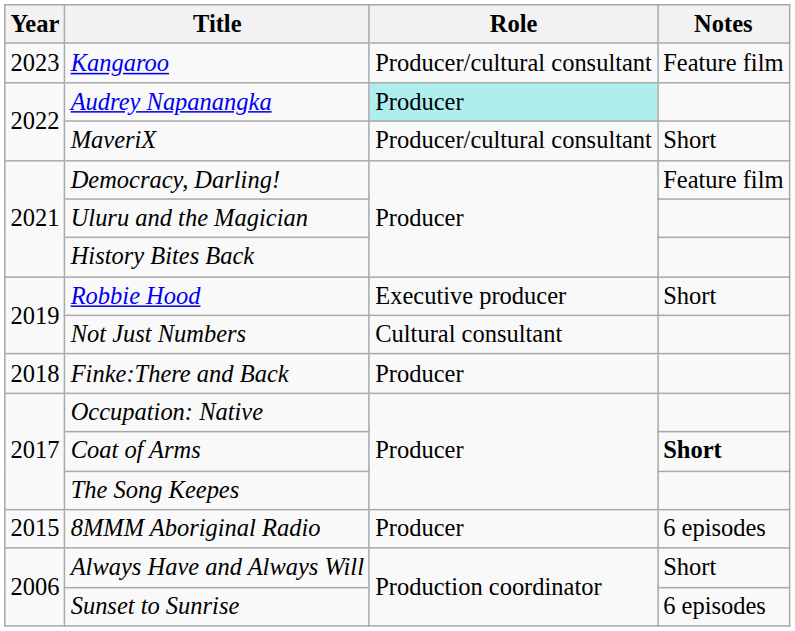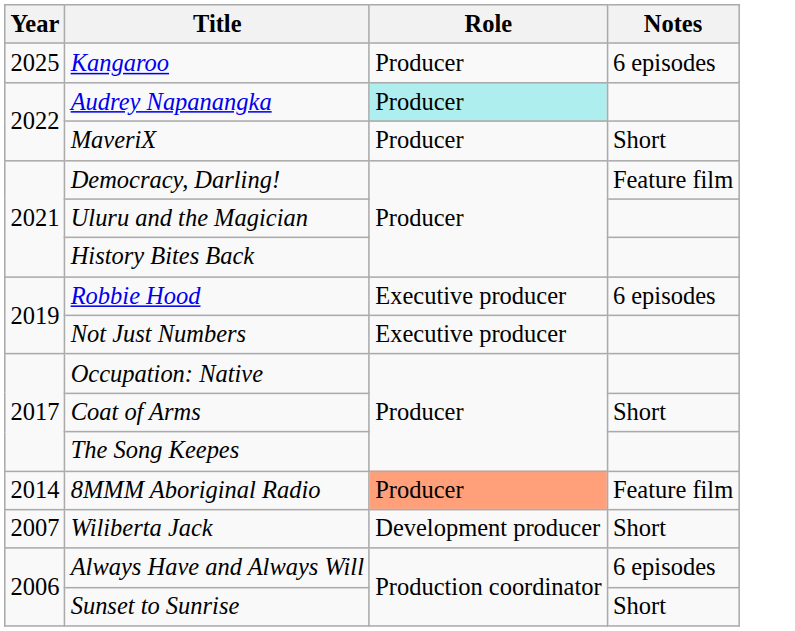Kangaroo | Year: 2023 -> 2025
Kangaroo | Role: Producer/cultural consultant -> Producer
Kangaroo | Notes: Feature film -> 6 episodes
MaveriX | Role: Producer/cultural consultant -> Producer
Robbie Hood | Notes: Short -> 6 episodes
Not Just Numbers | Role: Cultural consultant -> Executive producer
- row: 2018 | Finke:There and Back | Producer
Coat of Arms | Notes: bold -> normal
8MMM Aboriginal Radio | Year: 2015 -> 2014
8MMM Aboriginal Radio | Role: no background -> lightsalmon background
8MMM Aboriginal Radio | Notes: 6 episodes -> Feature film
+ row: 2007 | Wiliberta Jack | Development producer | Short
Always Have and Always Will | Notes: Short -> 6 episodes
Sunset to Sunrise | Notes: 6 episodes -> Short
